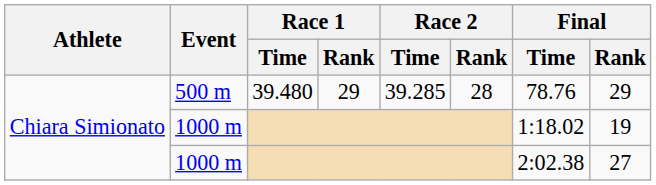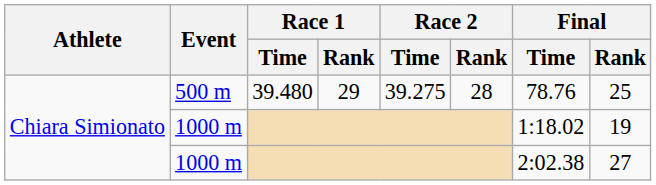500 m | Race 2 / Time: 39.285 -> 39.275
500 m | Final / Rank: 29 -> 25
